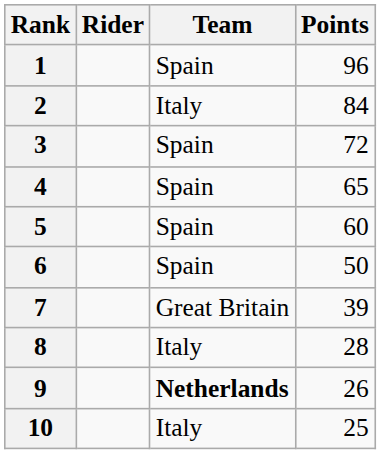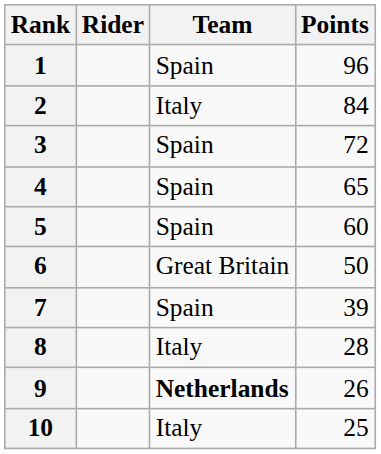6 | Team: Spain -> Great Britain
7 | Team: Great Britain -> Spain
